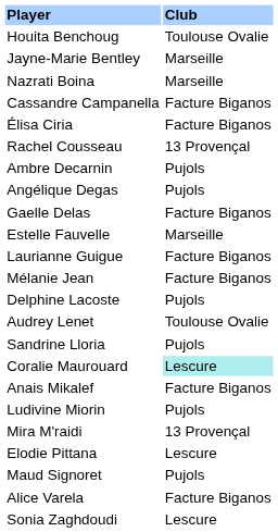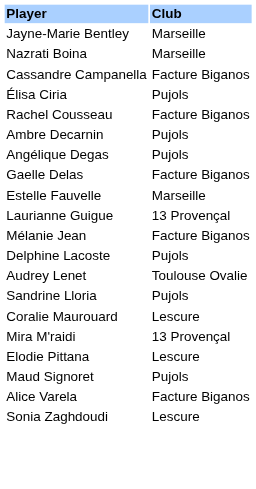- row: Houita Benchoug | Toulouse Ovalie
Élisa Ciria | Club: Facture Biganos -> Pujols
Rachel Cousseau | Club: 13 Provençal -> Facture Biganos
Laurianne Guigue | Club: Facture Biganos -> 13 Provençal
Coralie Maurouard | Club: paleturquoise background -> no background
- row: Anais Mikalef | Facture Biganos
- row: Ludivine Miorin | Pujols
